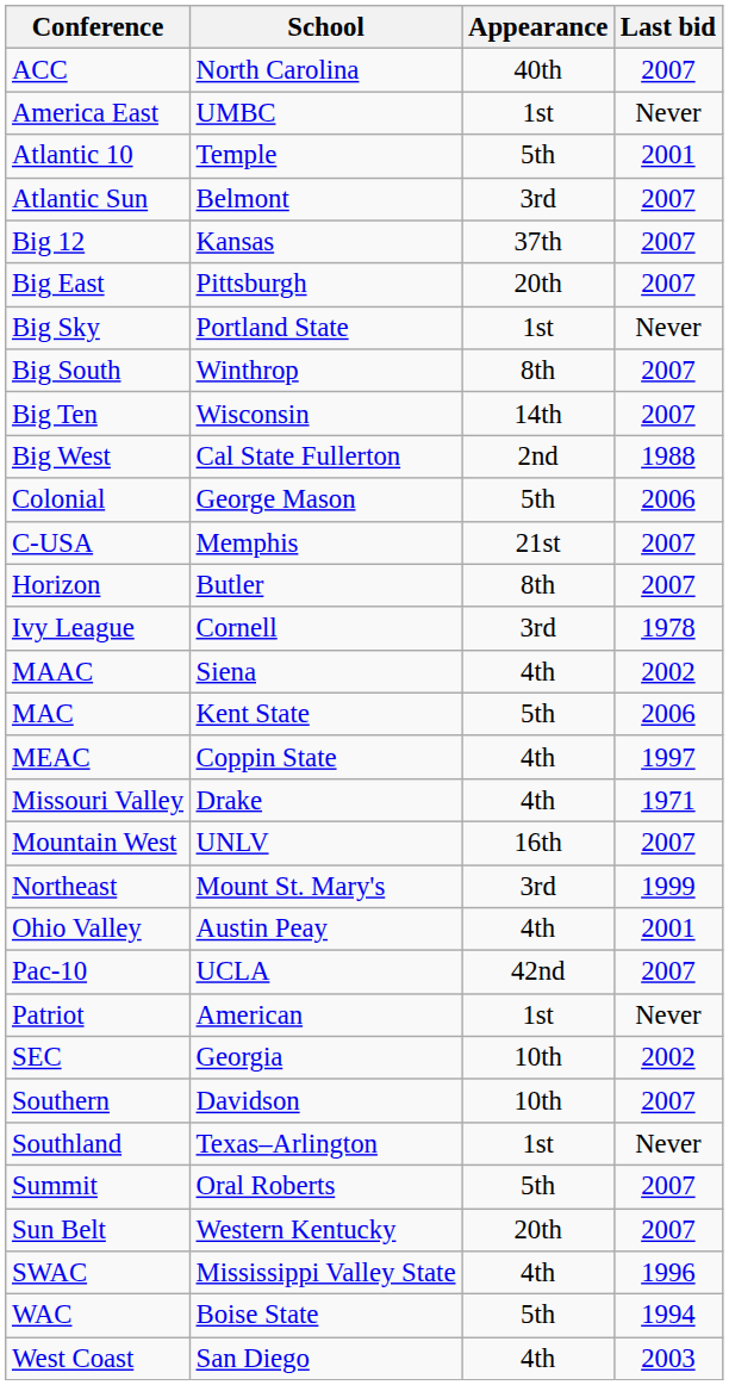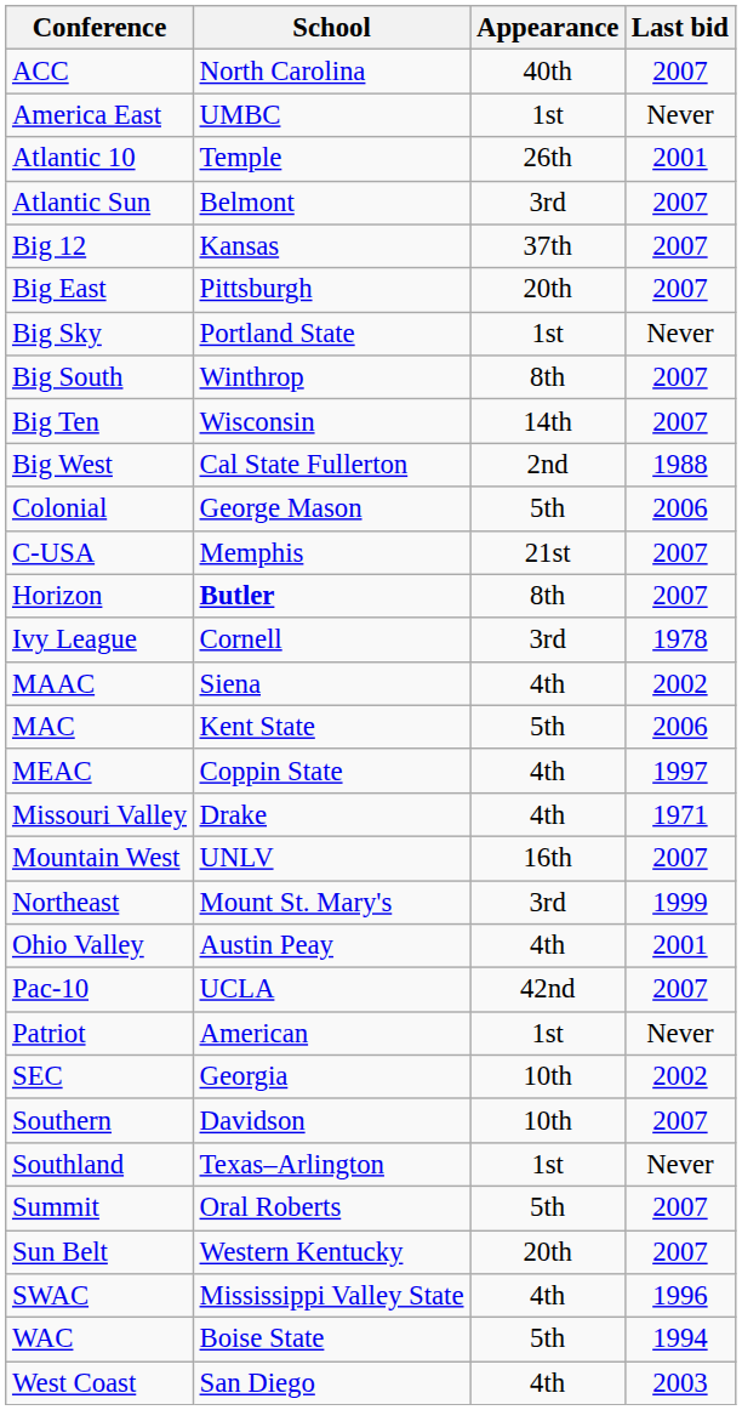Atlantic 10 | Appearance: 5th -> 26th
Horizon | School: normal -> bold
